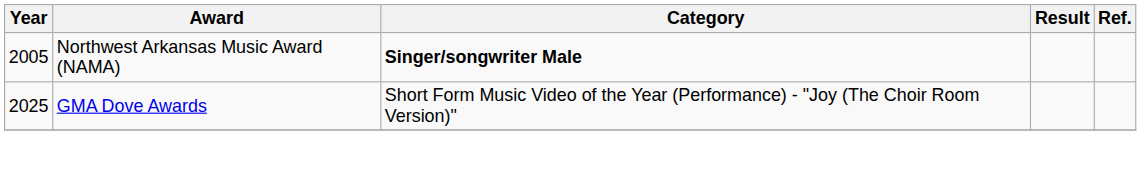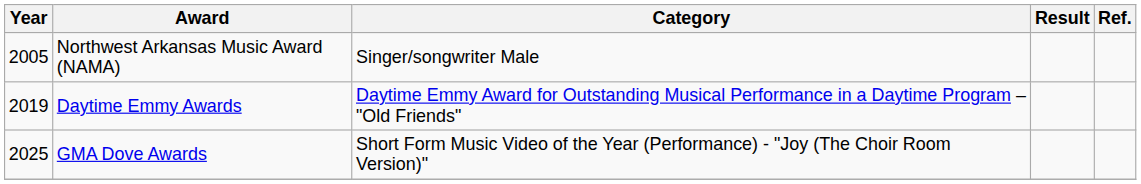Northwest Arkansas Music Award (NAMA) | Category: bold -> normal
+ row: 2019 | Daytime Emmy Awards | Daytime Emmy Award for Outstanding Musical Performance in a Daytime Program – "Old Friends"
